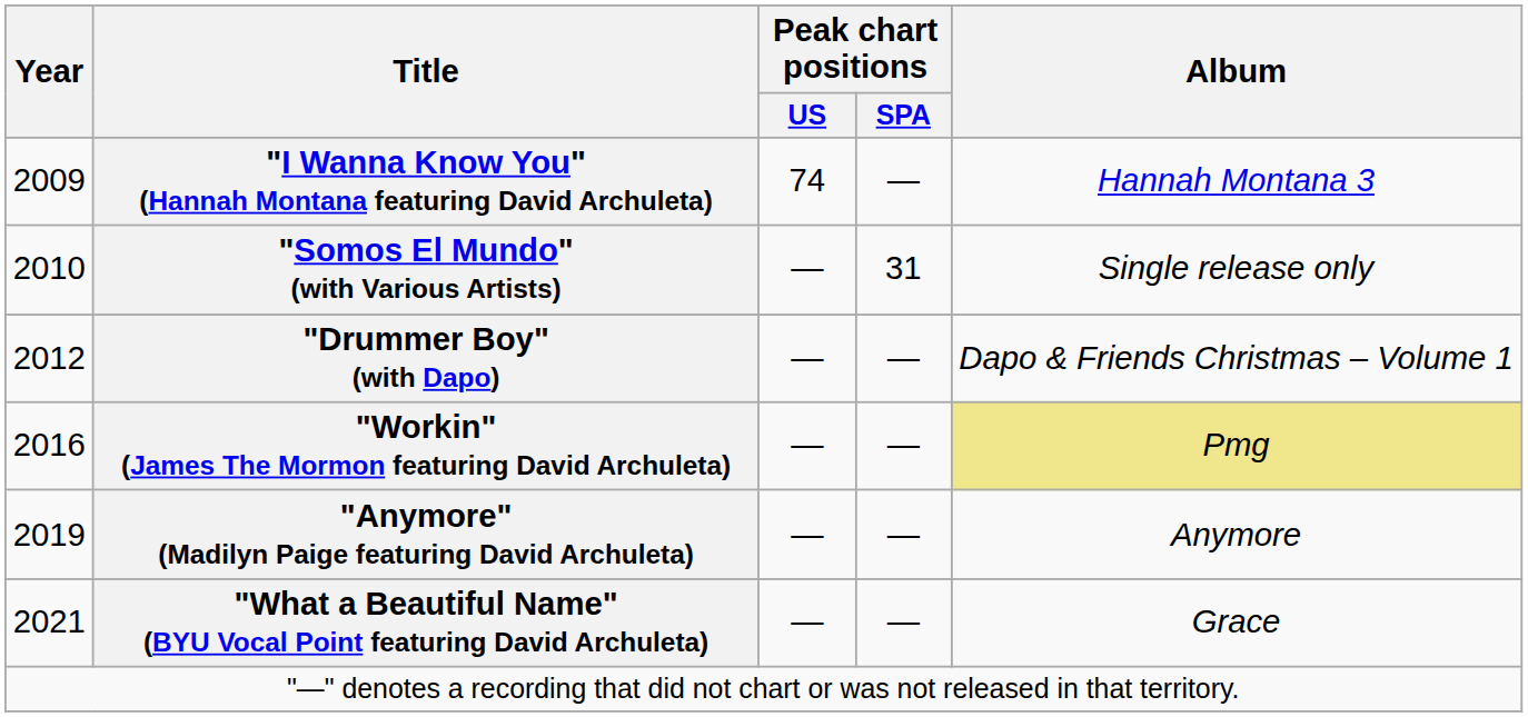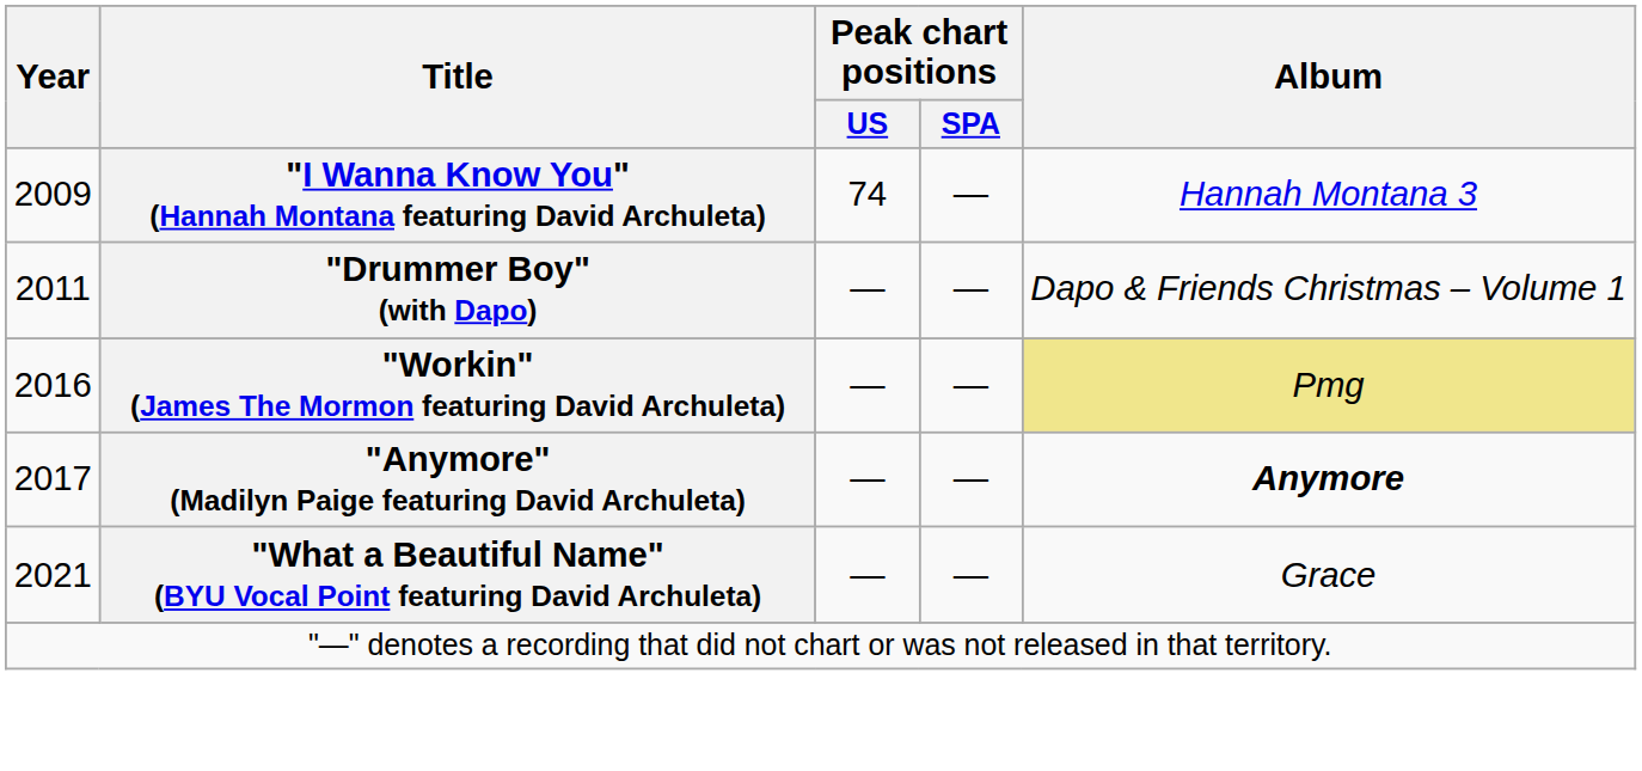- row: 2010 | "Somos El Mundo" (with Various Artists) | — | 31 | Single release only
"Drummer Boy" (with Dapo) | Year: 2012 -> 2011
"Anymore" (Madilyn Paige featuring David Archuleta) | Year: 2019 -> 2017
"Anymore" (Madilyn Paige featuring David Archuleta) | Album: normal -> bold
